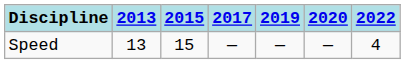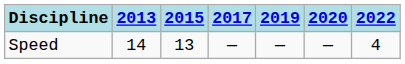Speed | 2013: 13 -> 14
Speed | 2015: 15 -> 13
